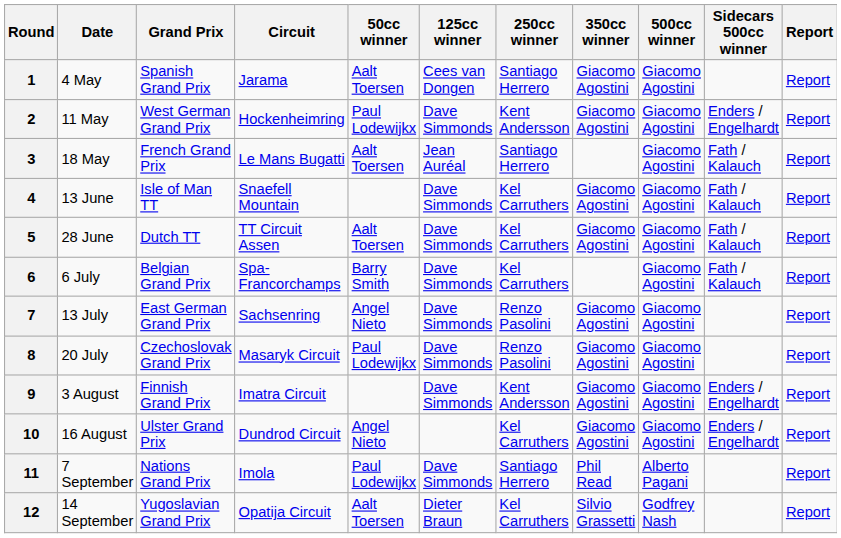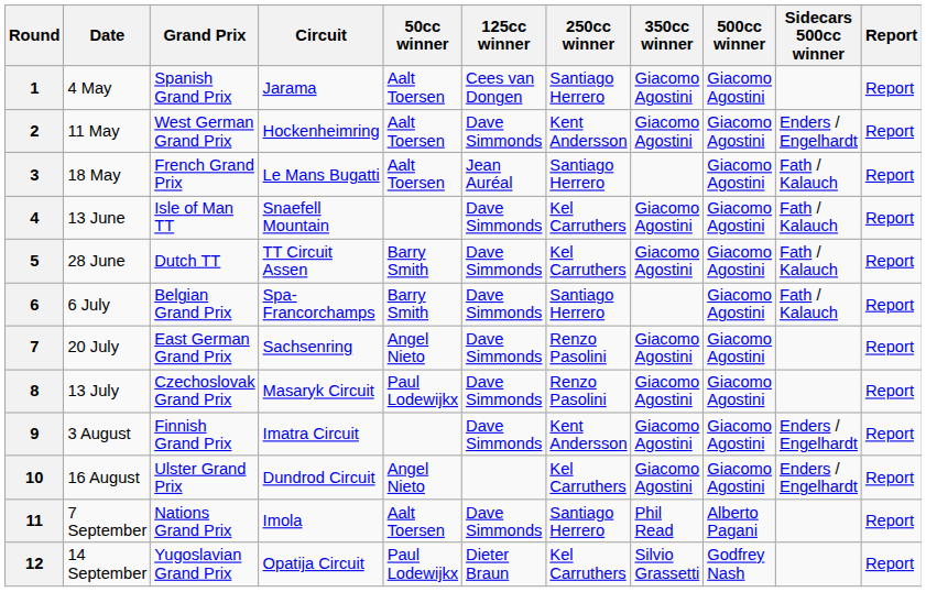2 | 50cc winner: Paul Lodewijkx -> Aalt Toersen
5 | 50cc winner: Aalt Toersen -> Barry Smith
6 | 250cc winner: Kel Carruthers -> Santiago Herrero
7 | Date: 13 July -> 20 July
8 | Date: 20 July -> 13 July
11 | 50cc winner: Paul Lodewijkx -> Aalt Toersen
12 | 50cc winner: Aalt Toersen -> Paul Lodewijkx
